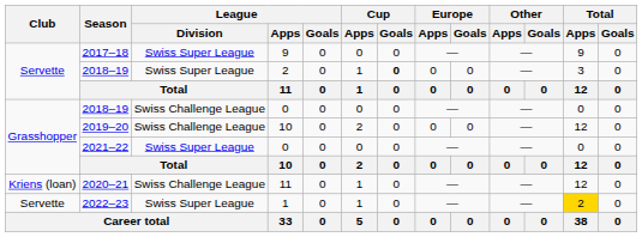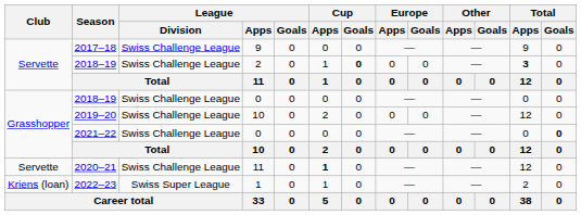2017–18 | League / Division: Swiss Super League -> Swiss Challenge League
2018–19 / 2 | League / Division: Swiss Super League -> Swiss Challenge League
2018–19 / 2 | Total / Apps: normal -> bold
2021–22 | League / Division: Swiss Super League -> Swiss Challenge League
2021–22 | Total / Goals: normal -> bold
2020–21 | Club: Kriens (loan) -> Servette
2020–21 | Cup / Apps: normal -> bold
2022–23 | Club: Servette -> Kriens (loan)
2022–23 | Total / Apps: gold background -> no background
